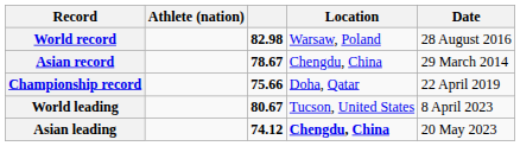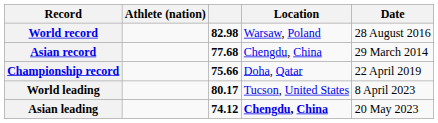Asian record | column 3: 78.67 -> 77.68
World leading | column 3: 80.67 -> 80.17
